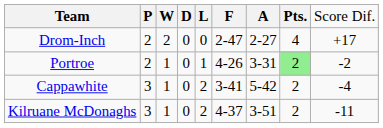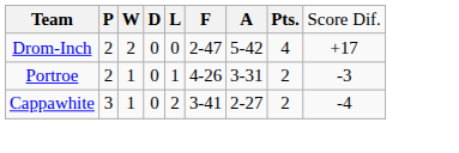Drom-Inch | column 7: 2-27 -> 5-42
Portroe | column 8: lightgreen background -> no background
Portroe | column 9: -2 -> -3
Cappawhite | column 7: 5-42 -> 2-27
- row: Kilruane McDonaghs | 3 | 1 | 0 | 2 | 4-37 | 3-51 | 2 | -11
